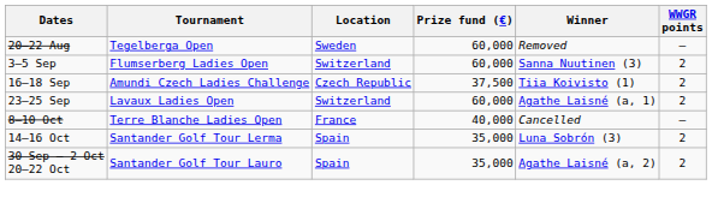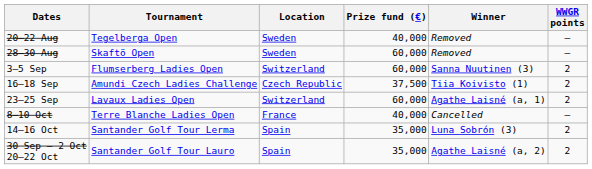20–22 Aug | Prize fund (€): 60,000 -> 40,000
+ row: 28–30 Aug | Skaftö Open | Sweden | 60,000 | Removed | –
